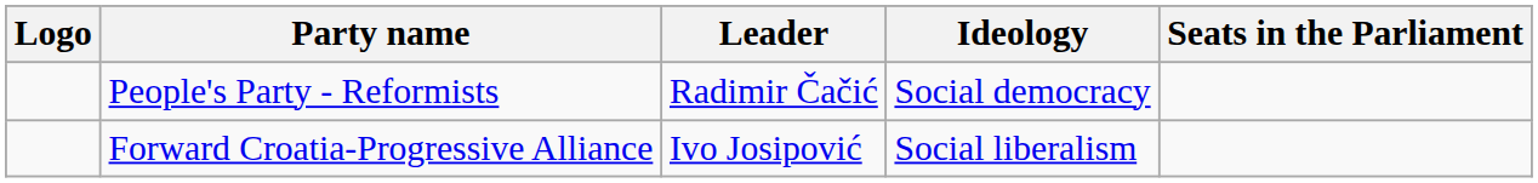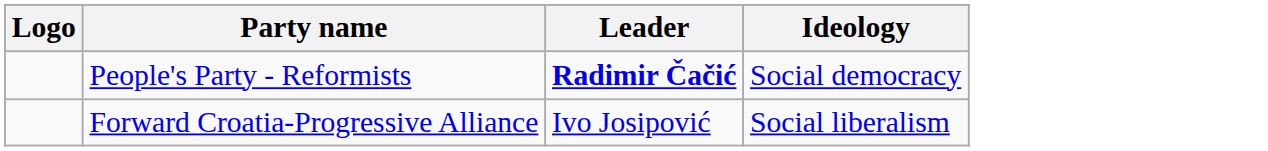- column: Seats in the Parliament
People's Party - Reformists | Leader: normal -> bold
